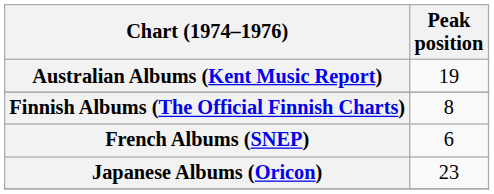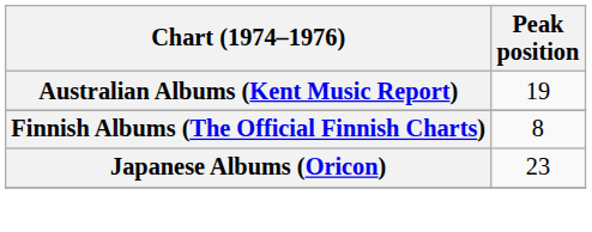- row: French Albums (SNEP) | 6
